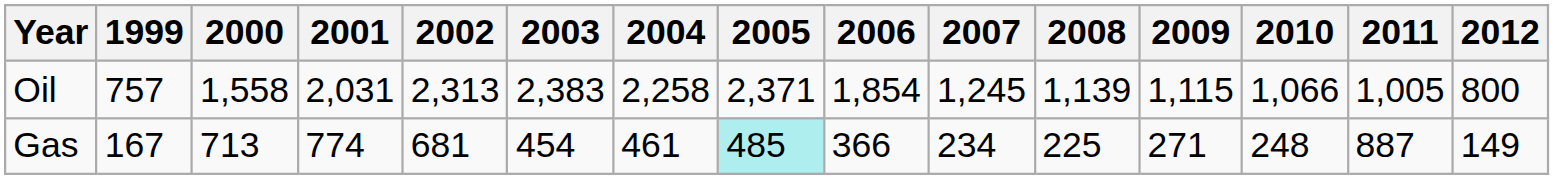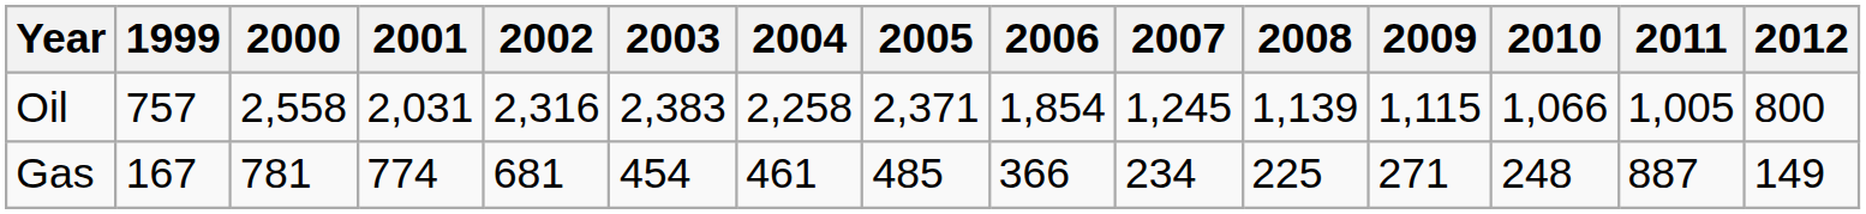Oil | 2000: 1,558 -> 2,558
Oil | 2002: 2,313 -> 2,316
Gas | 2000: 713 -> 781
Gas | 2005: paleturquoise background -> no background
